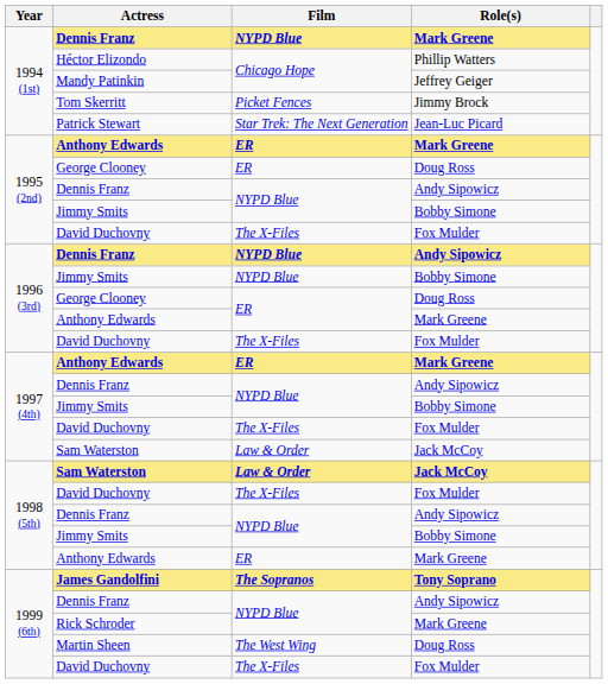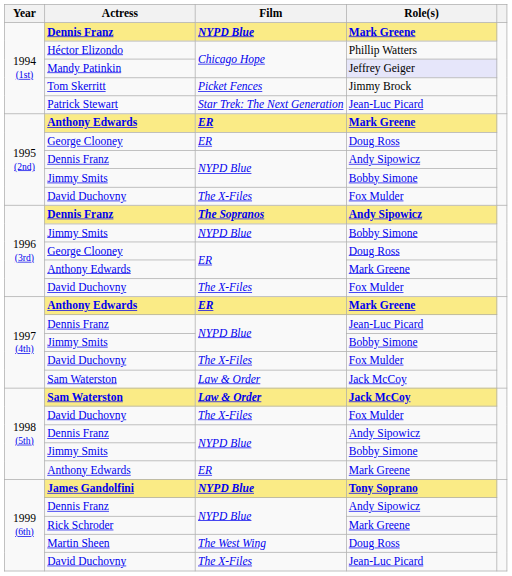Mandy Patinkin | Role(s): no background -> lavender background
1996 (3rd) / Dennis Franz | Film: NYPD Blue -> The Sopranos
1997 (4th) / Dennis Franz | Role(s): Andy Sipowicz -> Jean-Luc Picard
James Gandolfini | Film: The Sopranos -> NYPD Blue
1999 (6th) / David Duchovny | Role(s): Fox Mulder -> Jean-Luc Picard
